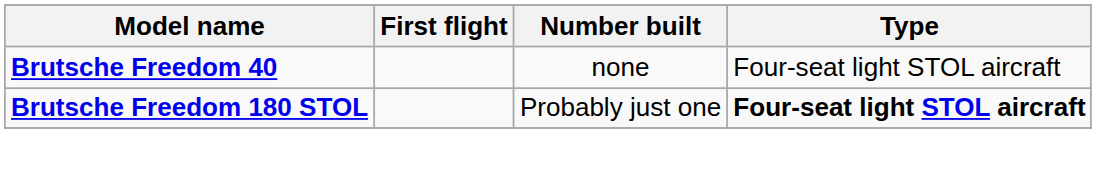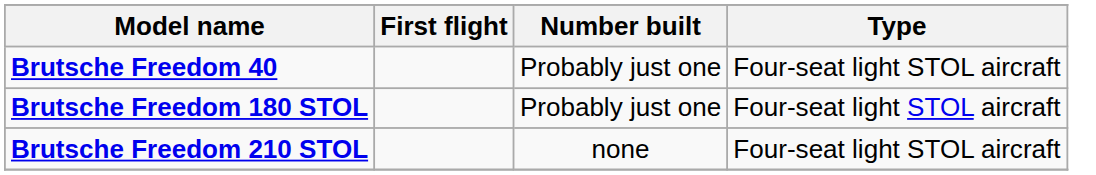Brutsche Freedom 40 | Number built: none -> Probably just one
Brutsche Freedom 180 STOL | Type: bold -> normal
+ row: Brutsche Freedom 210 STOL | none | Four-seat light STOL aircraft
